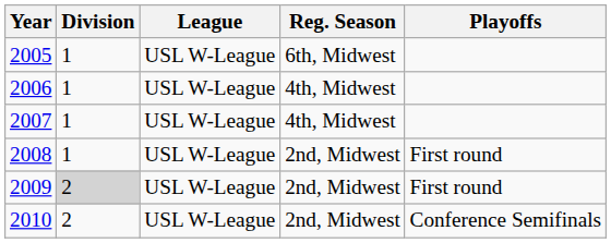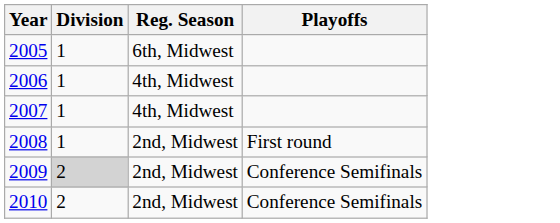- column: League | USL W-League | USL W-League | USL W-League | USL W-League | USL W-League | USL W-League
2009 | Playoffs: First round -> Conference Semifinals
